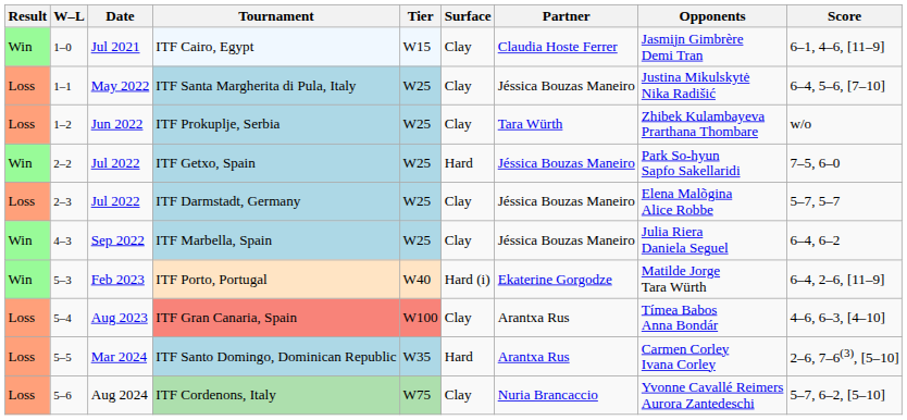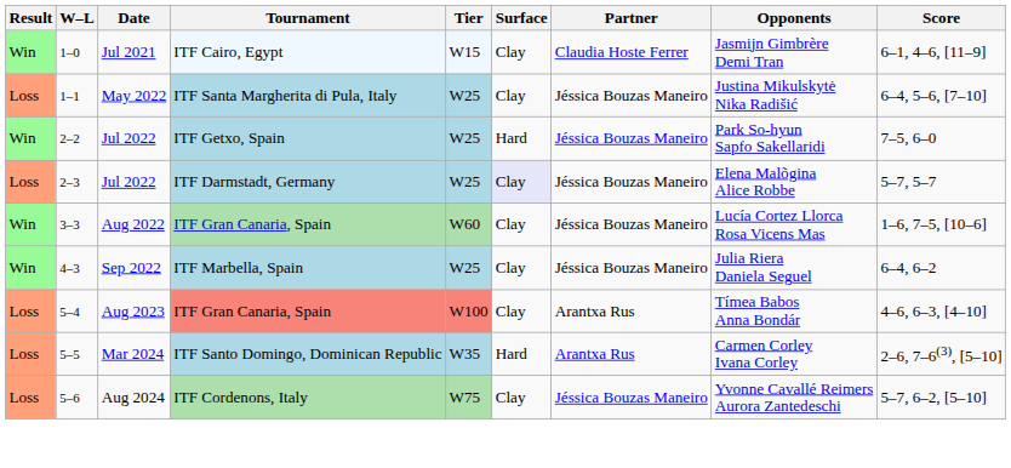- row: Loss | 1–2 | Jun 2022 | ITF Prokuplje, Serbia | W25 | Clay | Tara Würth | Zhibek Kulambayeva Prarthana Thombare | w/o
Jul 2022 / ITF Darmstadt, Germany | Surface: no background -> lavender background
+ row: Win | 3–3 | Aug 2022 | ITF Gran Canaria, Spain | W60 | Clay | Jéssica Bouzas Maneiro | Lucía Cortez Llorca Rosa Vicens Mas | 1–6, 7–5, [10–6]
- row: Win | 5–3 | Feb 2023 | ITF Porto, Portugal | W40 | Hard (i) | Ekaterine Gorgodze | Matilde Jorge Tara Würth | 6–4, 2–6, [11–9]
Aug 2024 | Partner: Nuria Brancaccio -> Jéssica Bouzas Maneiro
